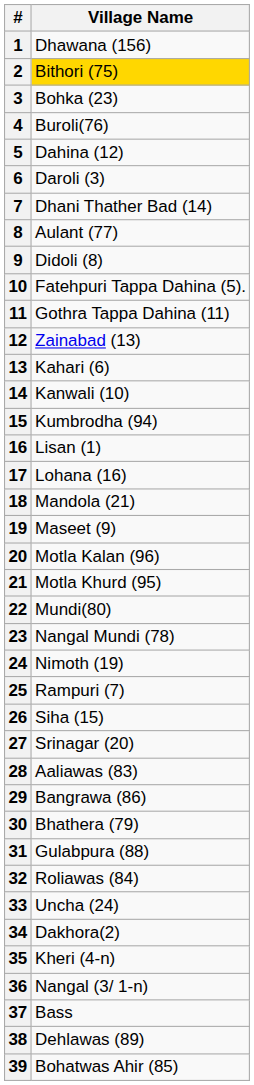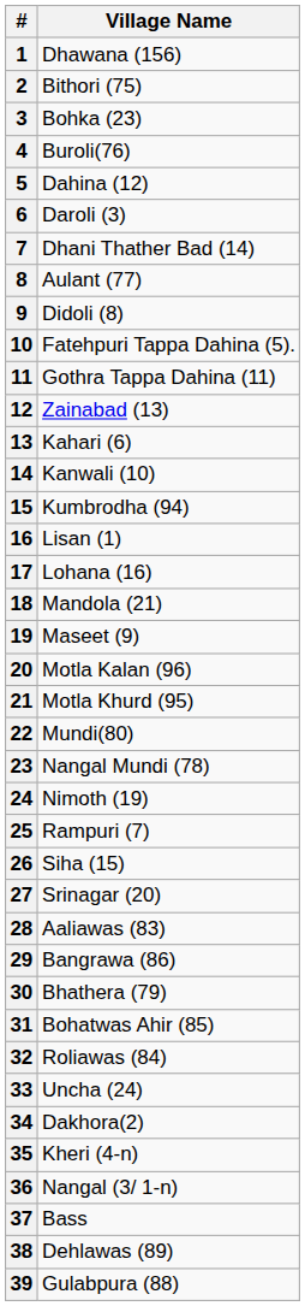2 | Village Name: gold background -> no background
31 | Village Name: Gulabpura (88) -> Bohatwas Ahir (85)
39 | Village Name: Bohatwas Ahir (85) -> Gulabpura (88)
